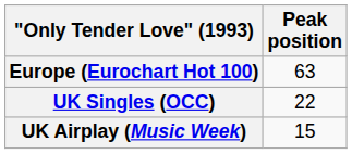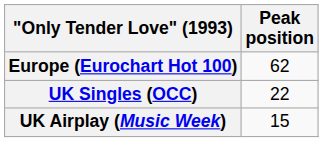Europe (Eurochart Hot 100) | Peak position: 63 -> 62
